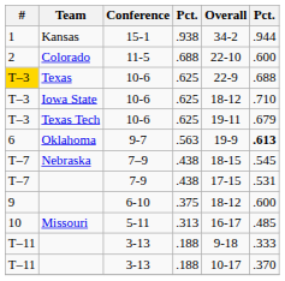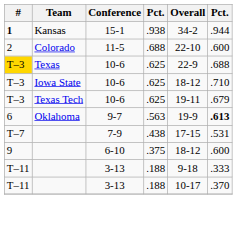Kansas | #: normal -> bold
- row: T–7 | Nebraska | 7–9 | .438 | 18-15 | .545
- row: 10 | Missouri | 5-11 | .313 | 16-17 | .485
